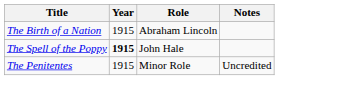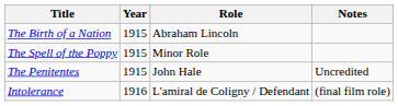The Spell of the Poppy | Year: bold -> normal
The Spell of the Poppy | Role: John Hale -> Minor Role
The Penitentes | Role: Minor Role -> John Hale
+ row: Intolerance | 1916 | L'amiral de Coligny / Defendant | (final film role)
